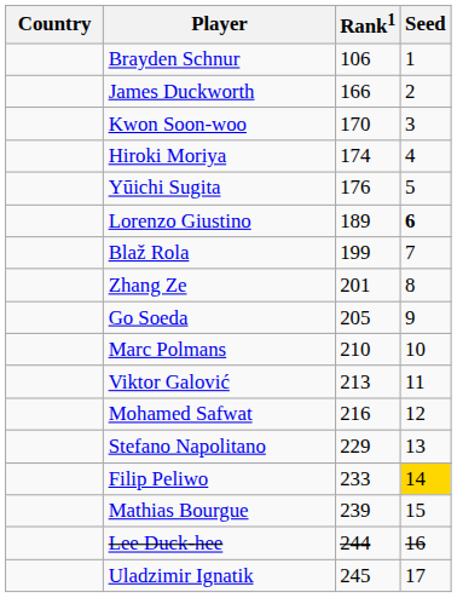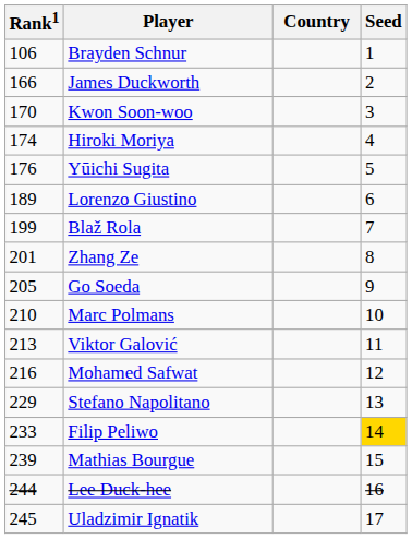columns swapped: Country <-> Rank1
Lorenzo Giustino | Seed: bold -> normal
